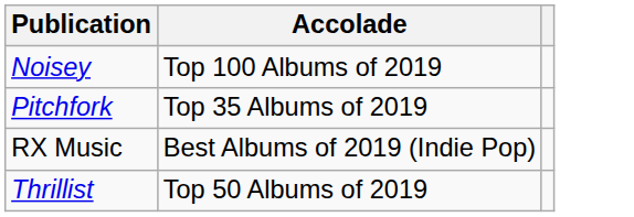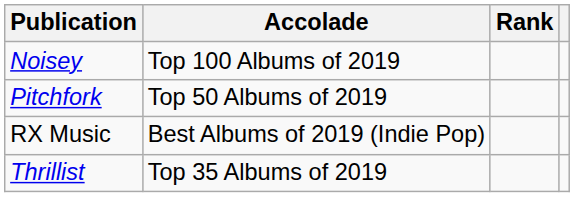+ column: Rank
Pitchfork | Accolade: Top 35 Albums of 2019 -> Top 50 Albums of 2019
Thrillist | Accolade: Top 50 Albums of 2019 -> Top 35 Albums of 2019
